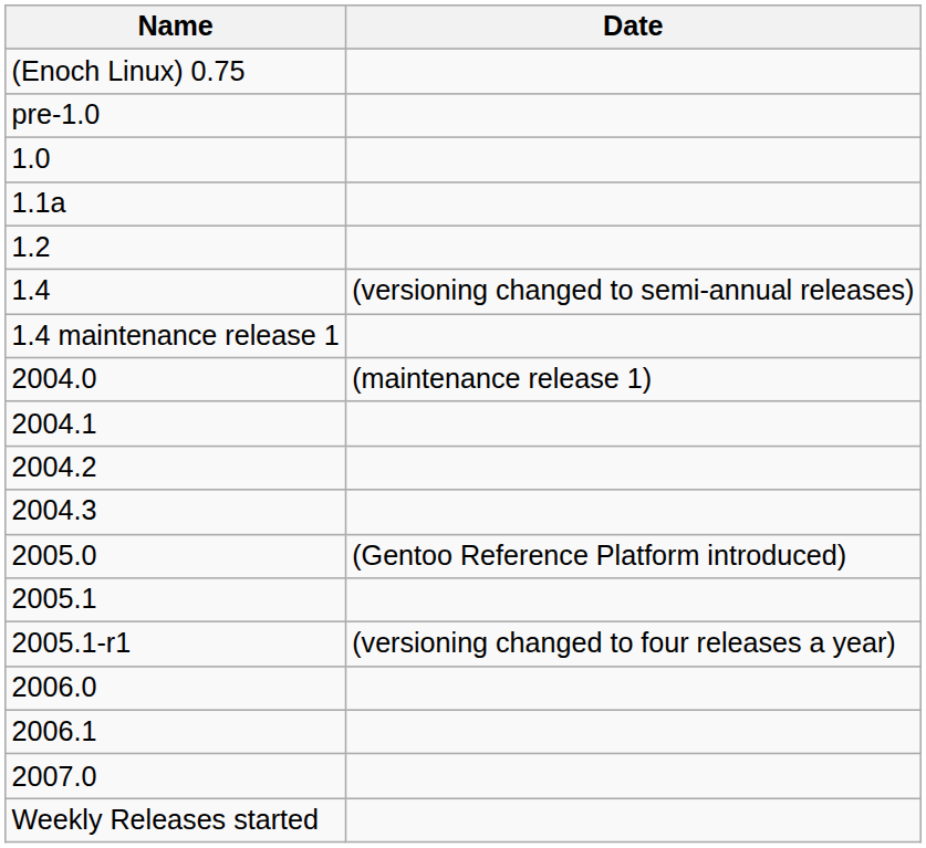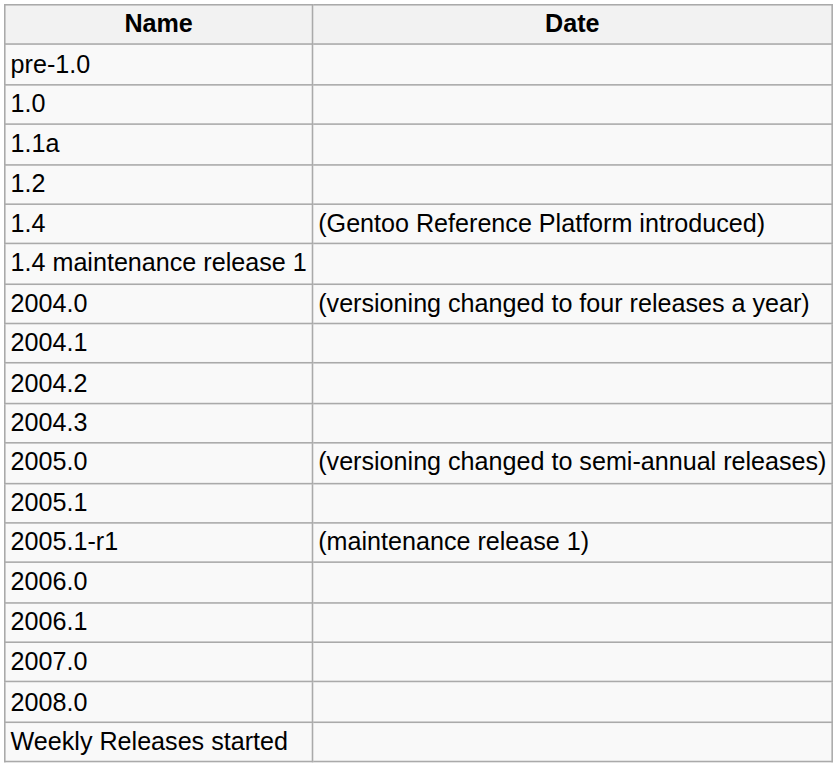- row: (Enoch Linux) 0.75
1.4 | Date: (versioning changed to semi-annual releases) -> (Gentoo Reference Platform introduced)
2004.0 | Date: (maintenance release 1) -> (versioning changed to four releases a year)
2005.0 | Date: (Gentoo Reference Platform introduced) -> (versioning changed to semi-annual releases)
2005.1-r1 | Date: (versioning changed to four releases a year) -> (maintenance release 1)
+ row: 2008.0
